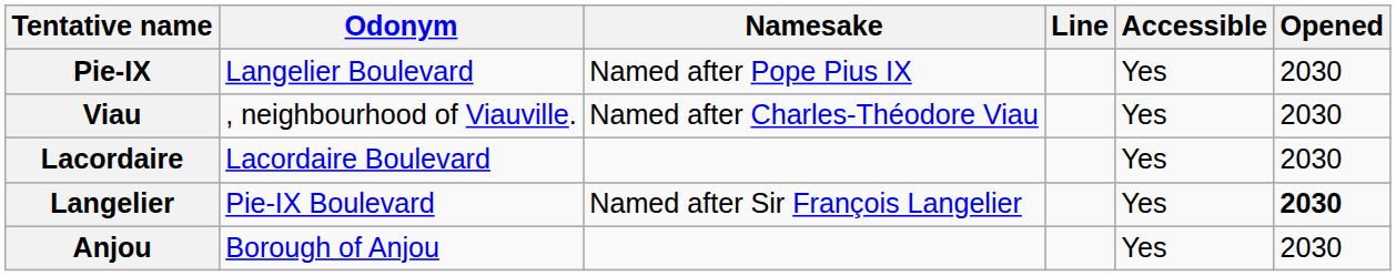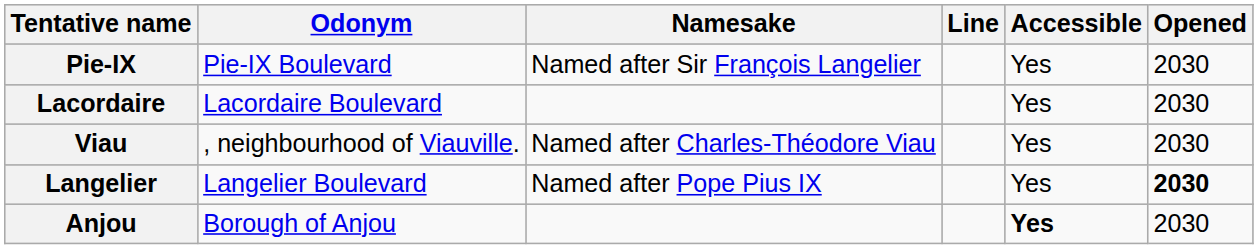Pie-IX | Odonym: Langelier Boulevard -> Pie-IX Boulevard
Pie-IX | Namesake: Named after Pope Pius IX -> Named after Sir François Langelier
rows swapped: Viau <-> Lacordaire
Langelier | Odonym: Pie-IX Boulevard -> Langelier Boulevard
Langelier | Namesake: Named after Sir François Langelier -> Named after Pope Pius IX
Anjou | Accessible: normal -> bold
